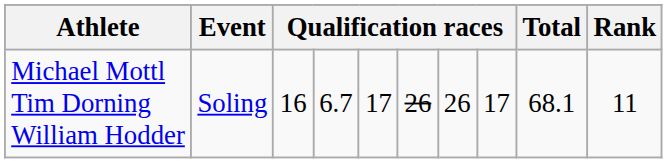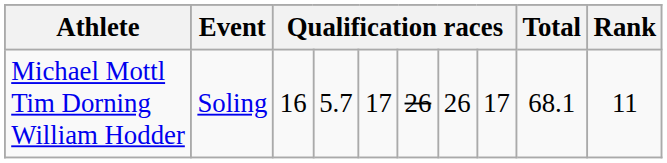Michael Mottl Tim Dorning William Hodder | column 4: 6.7 -> 5.7
